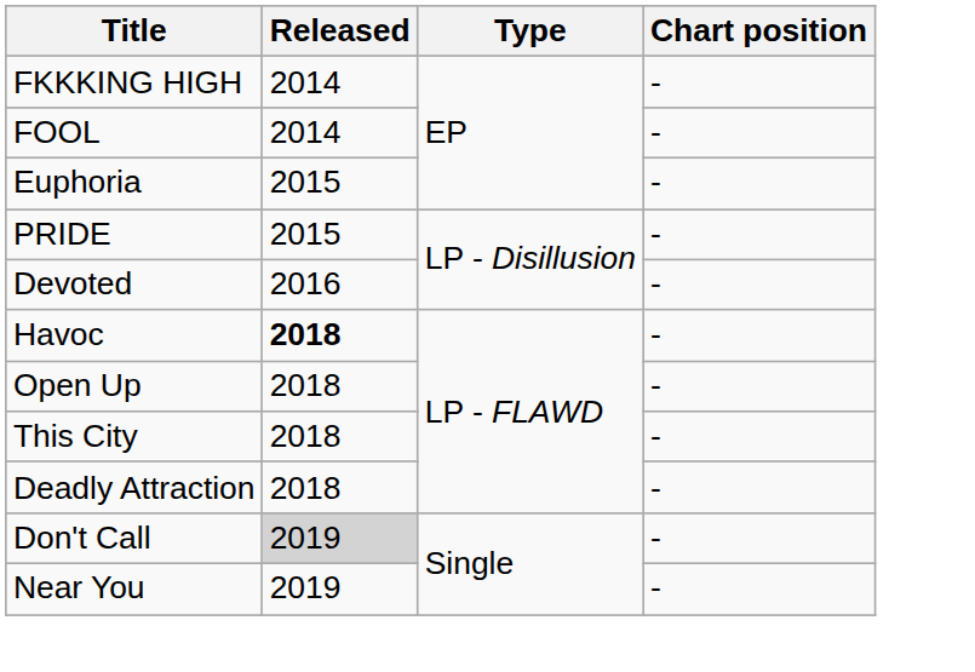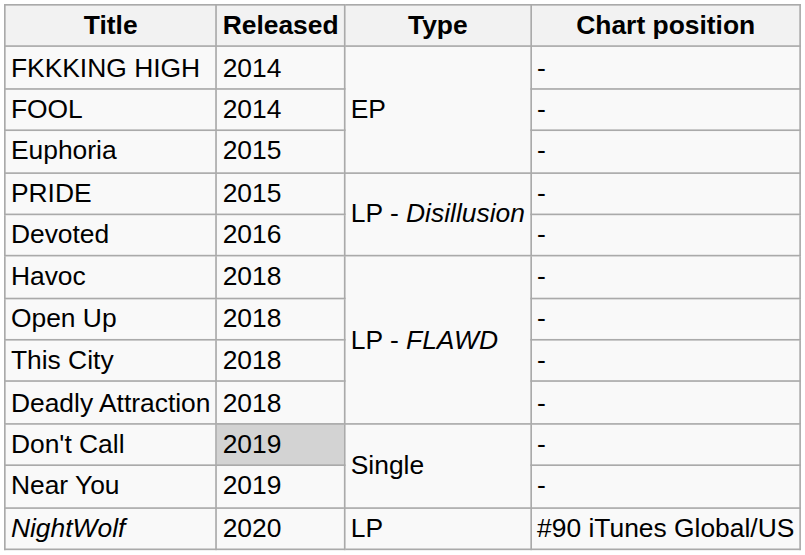Havoc | Released: bold -> normal
+ row: NightWolf | 2020 | LP | #90 iTunes Global/US
